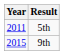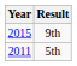rows swapped: 5th <-> 9th
